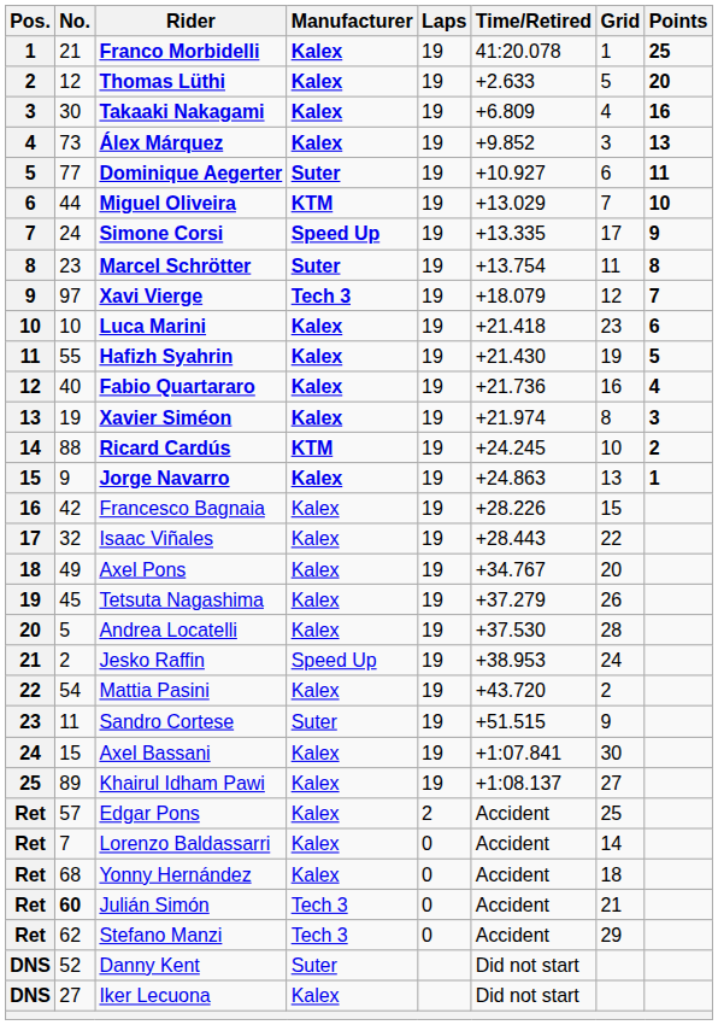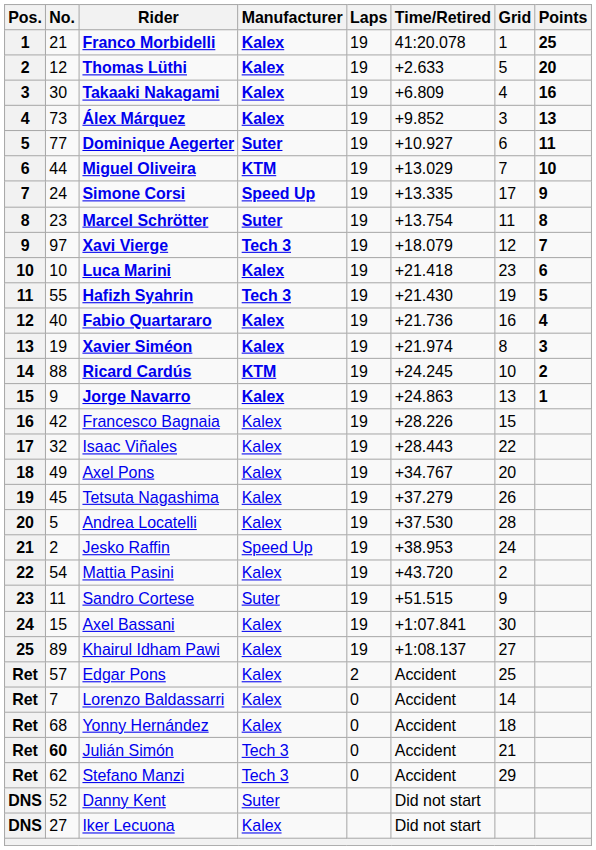Hafizh Syahrin | Manufacturer: Kalex -> Tech 3
